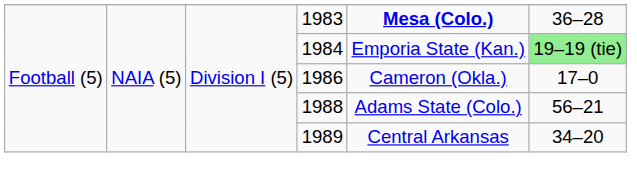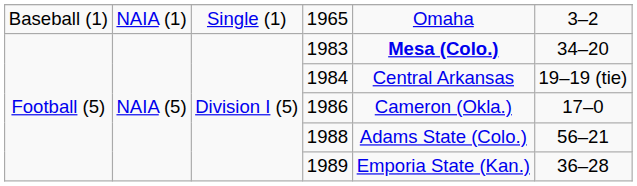+ row: Baseball (1) | NAIA (1) | Single (1) | 1965 | Omaha | 3–2
1983 | column 6: 36–28 -> 34–20
1984 | column 5: Emporia State (Kan.) -> Central Arkansas
1984 | column 6: lightgreen background -> no background
1989 | column 5: Central Arkansas -> Emporia State (Kan.)
1989 | column 6: 34–20 -> 36–28
